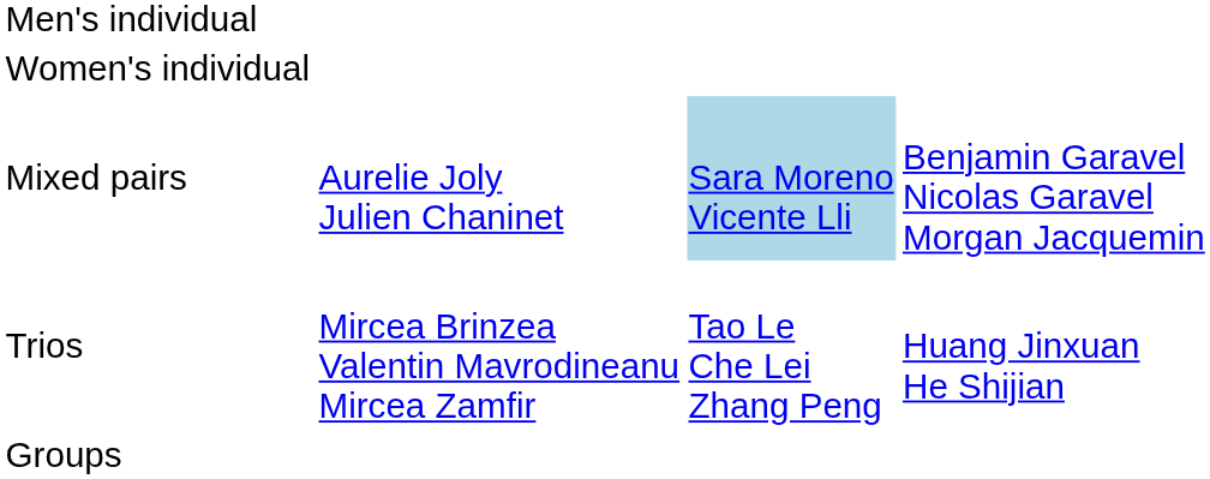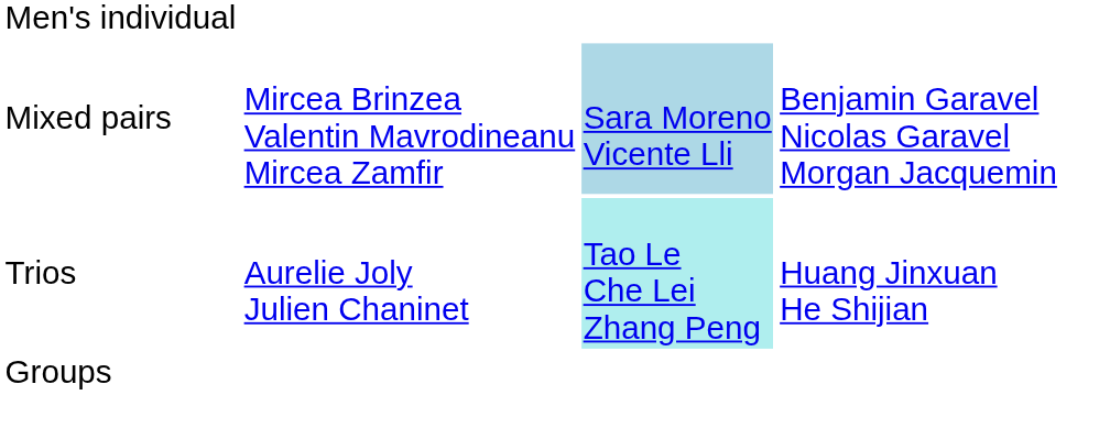- row: Women's individual
Mixed pairs | column 2: Aurelie Joly Julien Chaninet -> Mircea Brinzea Valentin Mavrodineanu Mircea Zamfir
Trios | column 2: Mircea Brinzea Valentin Mavrodineanu Mircea Zamfir -> Aurelie Joly Julien Chaninet
Trios | column 3: no background -> paleturquoise background
